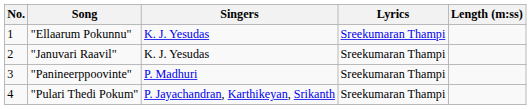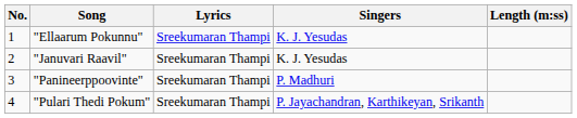columns swapped: Singers <-> Lyrics
